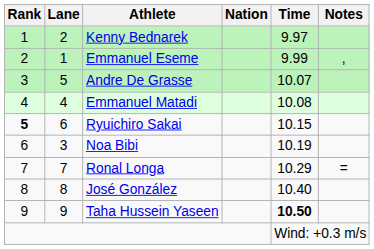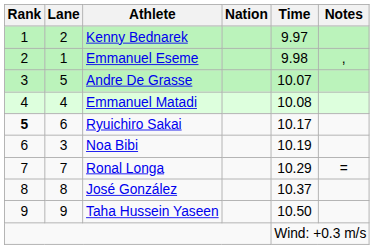Emmanuel Eseme | Time: 9.99 -> 9.98
Ryuichiro Sakai | Time: 10.15 -> 10.17
José González | Time: 10.40 -> 10.37
Taha Hussein Yaseen | Time: bold -> normal
